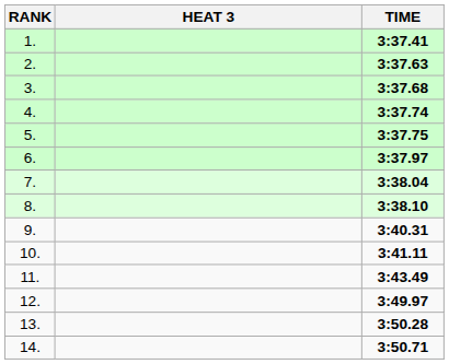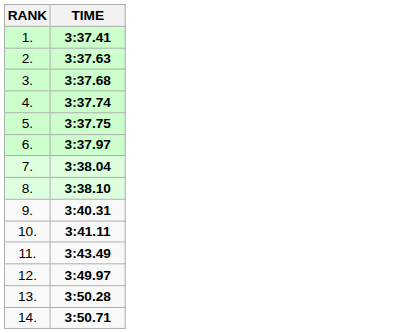- column: HEAT 3
